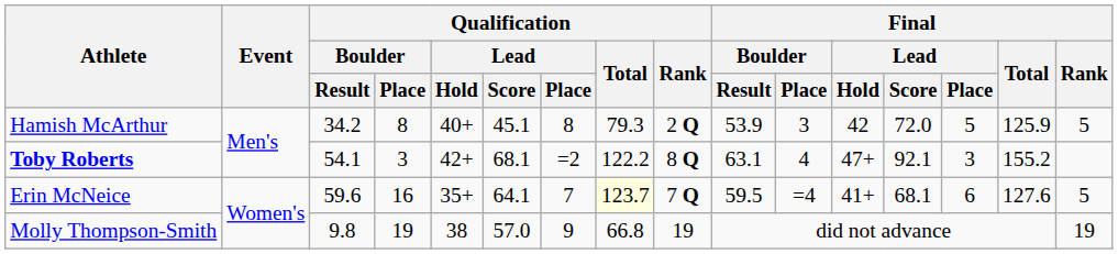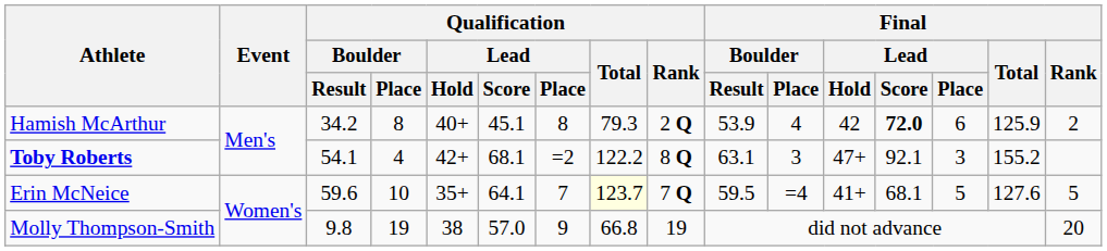Hamish McArthur | Final / Boulder / Place: 3 -> 4
Hamish McArthur | Final / Lead / Score: normal -> bold
Hamish McArthur | Final / Lead / Place: 5 -> 6
Hamish McArthur | Final / Rank: 5 -> 2
Toby Roberts | Qualification / Boulder / Place: 3 -> 4
Toby Roberts | Final / Boulder / Place: 4 -> 3
Erin McNeice | Qualification / Boulder / Place: 16 -> 10
Erin McNeice | Final / Lead / Place: 6 -> 5
Molly Thompson-Smith | Final / Rank: 19 -> 20
